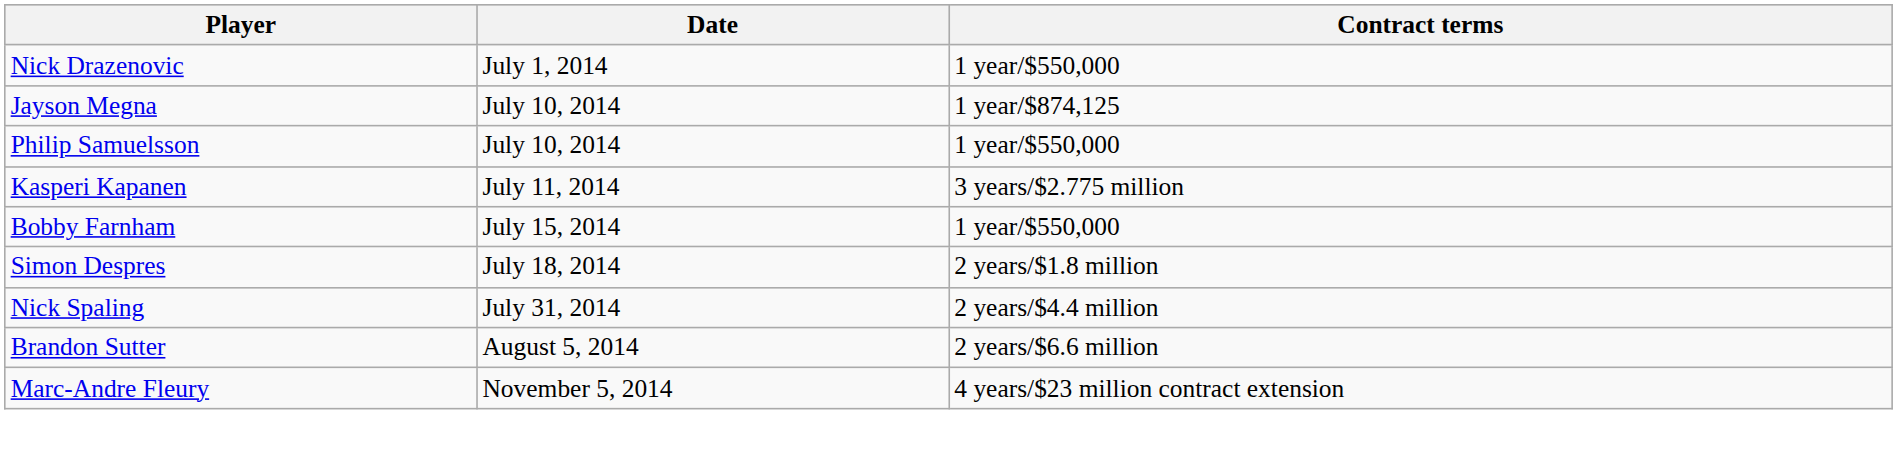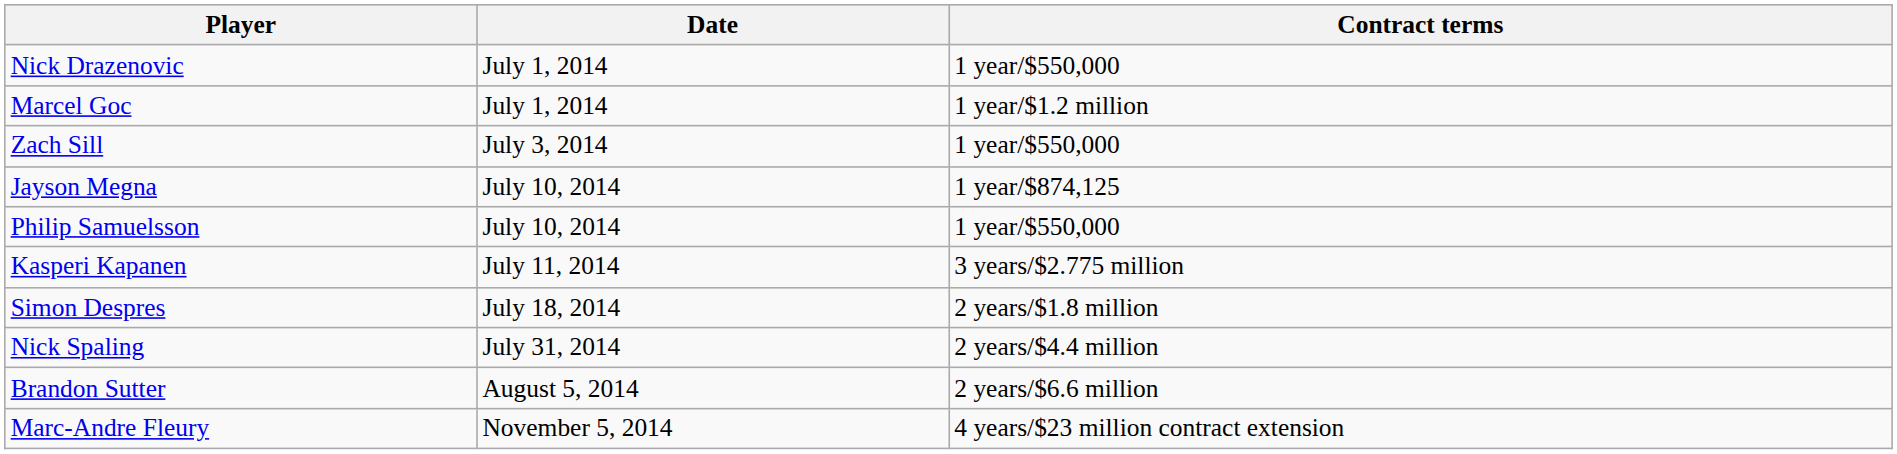+ row: Marcel Goc | July 1, 2014 | 1 year/$1.2 million
+ row: Zach Sill | July 3, 2014 | 1 year/$550,000
- row: Bobby Farnham | July 15, 2014 | 1 year/$550,000
